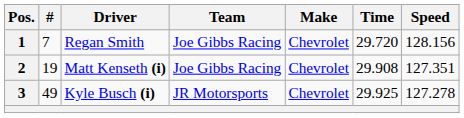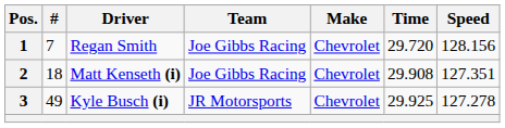2 | #: 19 -> 18
